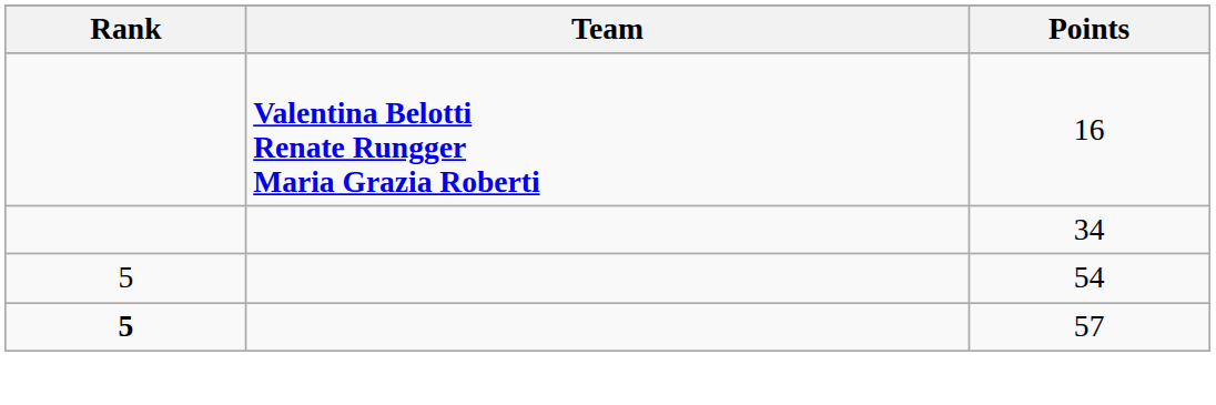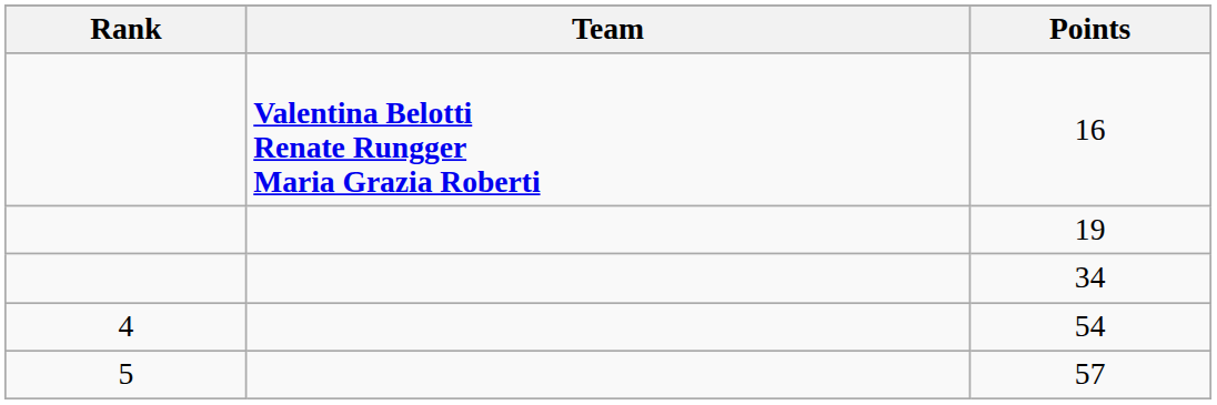+ row: 19
54 | Rank: 5 -> 4
57 | Rank: bold -> normal
